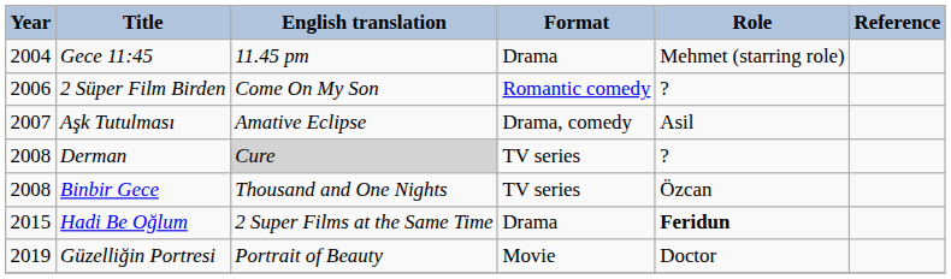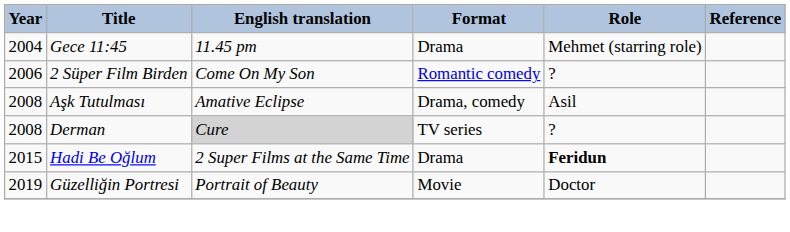Aşk Tutulması | Year: 2007 -> 2008
- row: 2008 | Binbir Gece | Thousand and One Nights | TV series | Özcan
